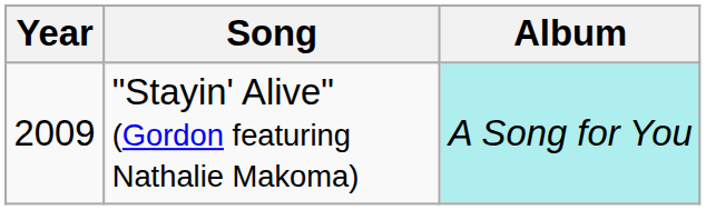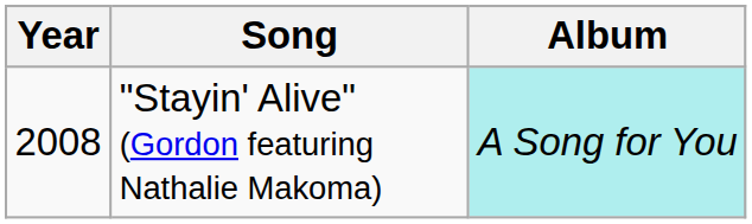"Stayin' Alive" (Gordon featuring Nathalie Makoma) | Year: 2009 -> 2008
